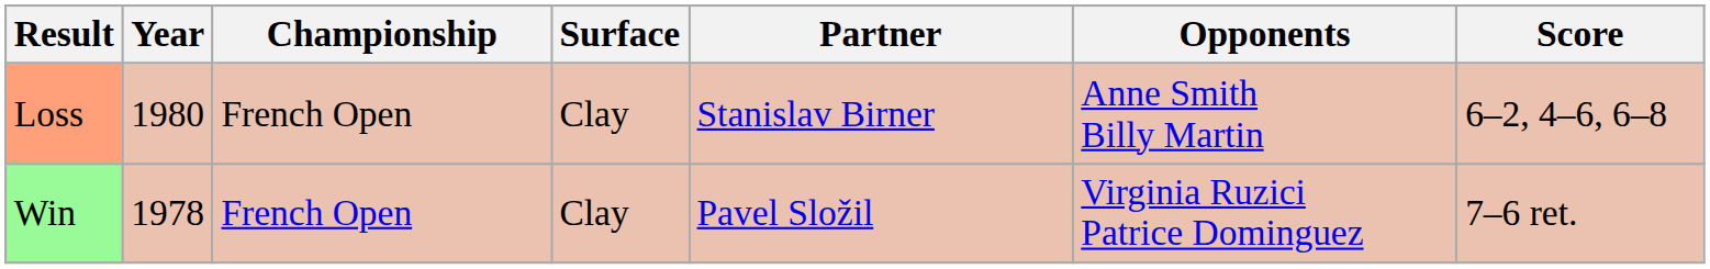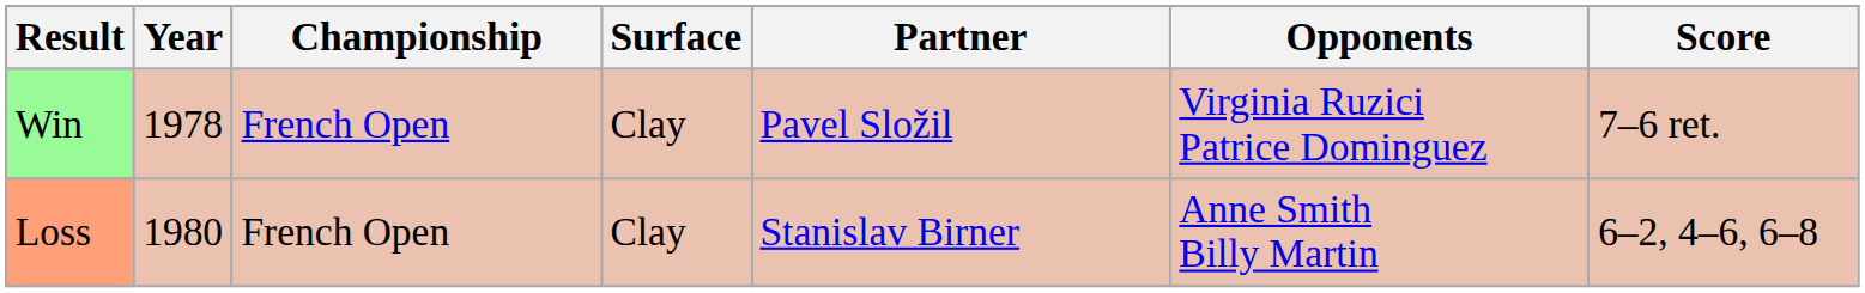rows swapped: Win <-> Loss
